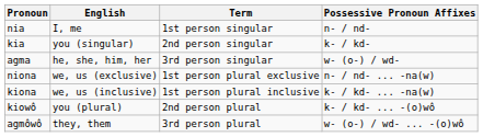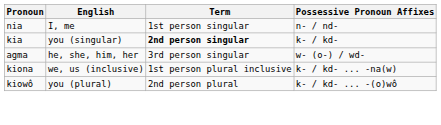kia | Term: normal -> bold
- row: niona | we, us (exclusive) | 1st person plural exclusive | n- / nd- ... -na(w)
- row: agmôwô | they, them | 3rd person plural | w- (o-) / wd- ... -(o)wô
